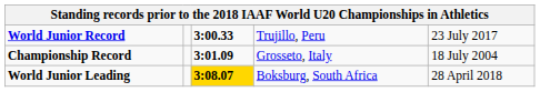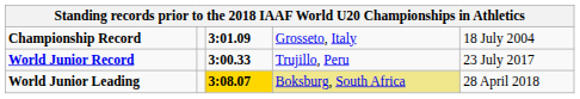rows swapped: World Junior Record <-> Championship Record
World Junior Leading | column 4: no background -> khaki background
